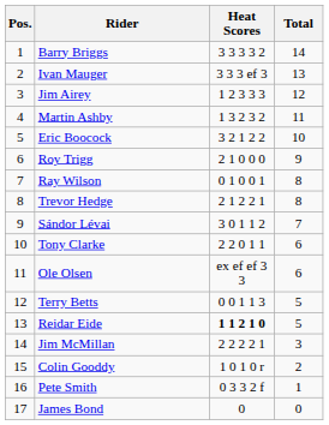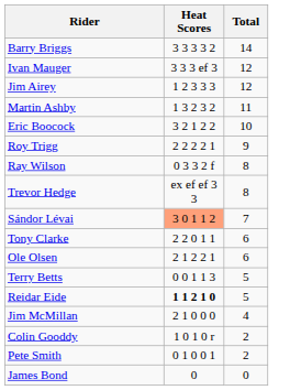- column: Pos. | 1 | 2 | 3 | 4 | 5 | 6 | 7 | 8 | 9 | 10 | 11 | 12 | 13 | 14 | 15 | 16 | 17
Ivan Mauger | Total: 13 -> 12
Roy Trigg | Heat Scores: 2 1 0 0 0 -> 2 2 2 2 1
Ray Wilson | Heat Scores: 0 1 0 0 1 -> 0 3 3 2 f
Trevor Hedge | Heat Scores: 2 1 2 2 1 -> ex ef ef 3 3
Sándor Lévai | Heat Scores: no background -> lightsalmon background
Ole Olsen | Heat Scores: ex ef ef 3 3 -> 2 1 2 2 1
Jim McMillan | Heat Scores: 2 2 2 2 1 -> 2 1 0 0 0
Jim McMillan | Total: 3 -> 4
Pete Smith | Heat Scores: 0 3 3 2 f -> 0 1 0 0 1
Pete Smith | Total: 1 -> 2
